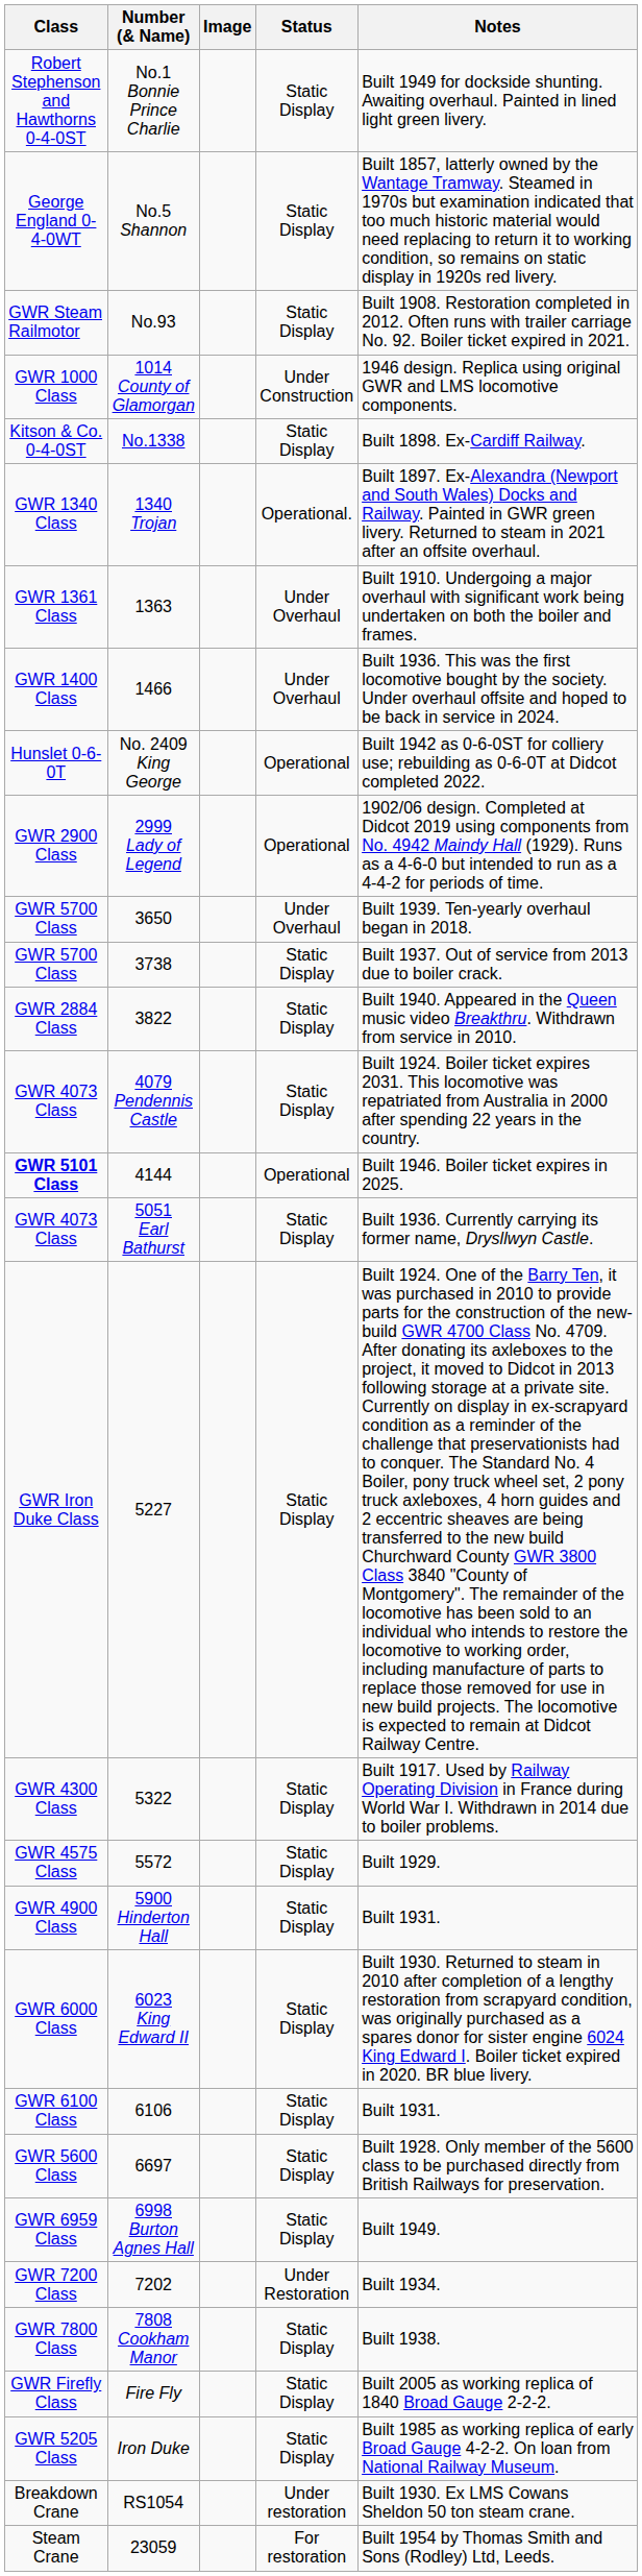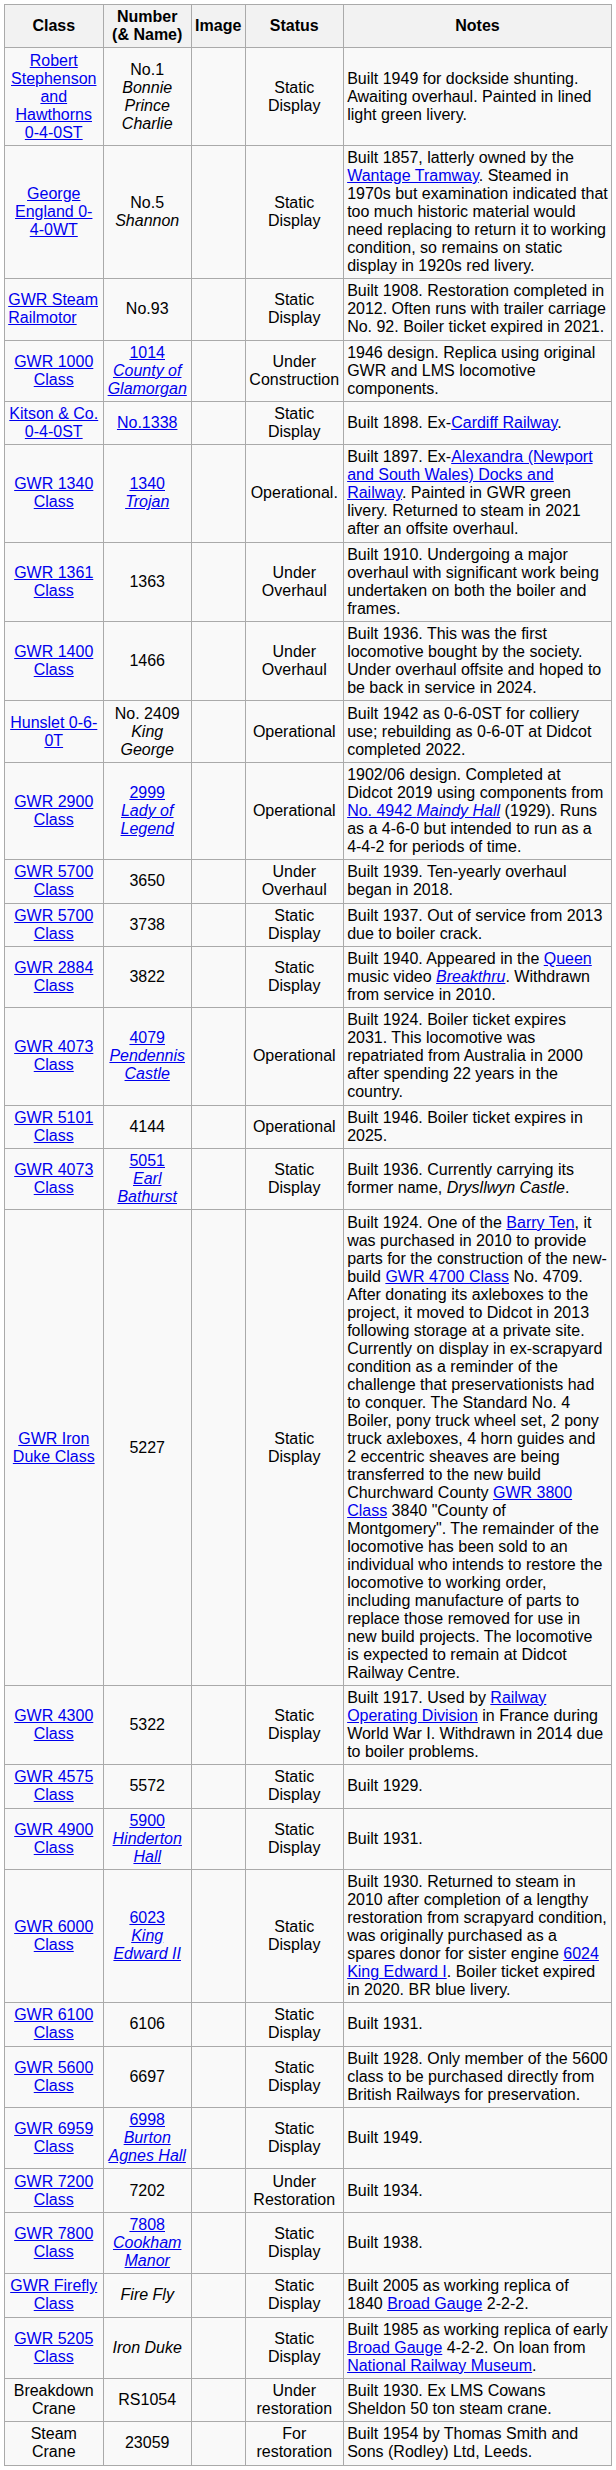4079 Pendennis Castle | Status: Static Display -> Operational
4144 | Class: bold -> normal
